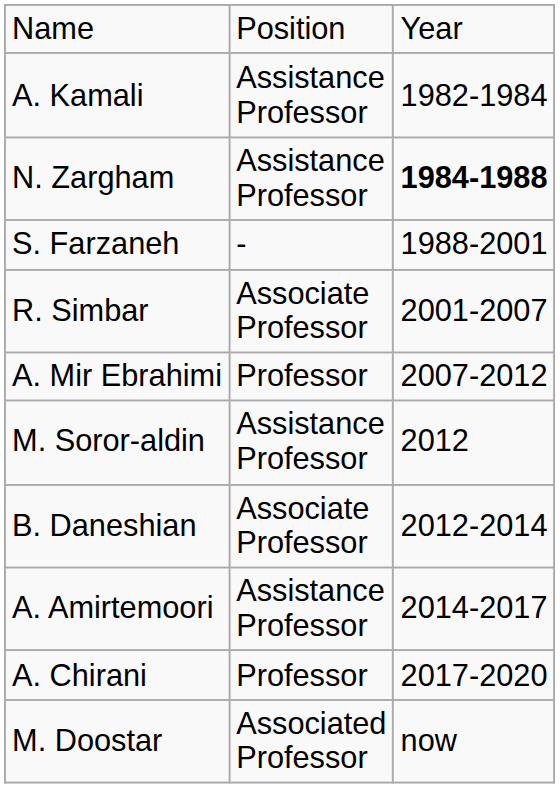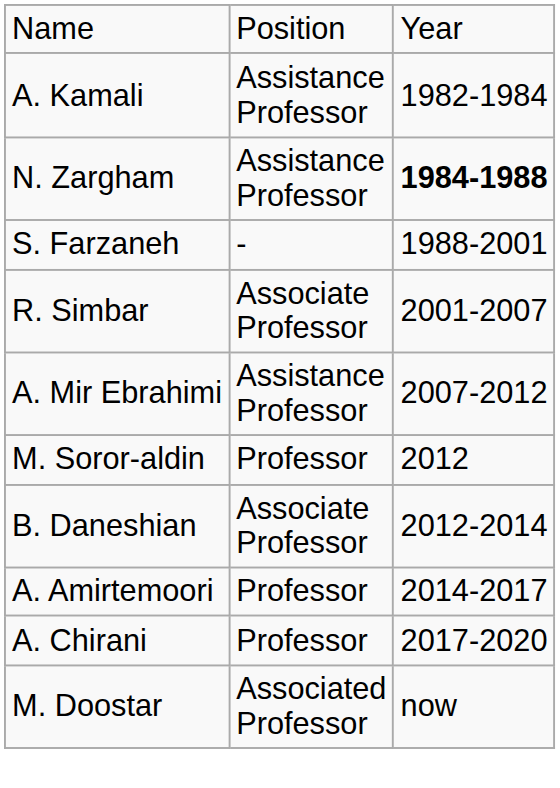A. Mir Ebrahimi | column 2: Professor -> Assistance Professor
M. Soror-aldin | column 2: Assistance Professor -> Professor
A. Amirtemoori | column 2: Assistance Professor -> Professor
